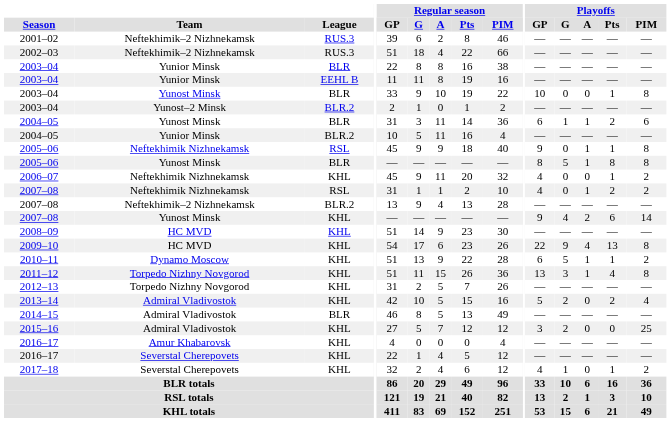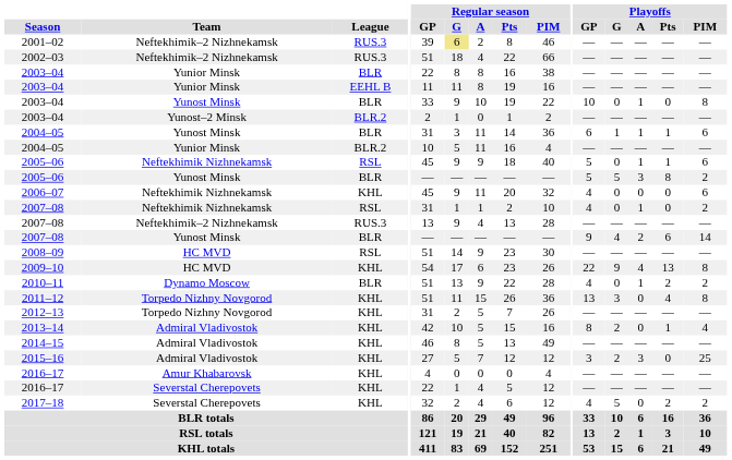2001–02 | Regular season / G: no background -> khaki background
2003–04 / Yunost Minsk | Playoffs / A: 0 -> 1
2003–04 / Yunost Minsk | Playoffs / Pts: 1 -> 0
2004–05 / Yunost Minsk | Playoffs / Pts: 2 -> 1
2005–06 / Neftekhimik Nizhnekamsk | Playoffs / GP: 9 -> 5
2005–06 / Neftekhimik Nizhnekamsk | Playoffs / PIM: 8 -> 6
2005–06 / Yunost Minsk | Playoffs / GP: 8 -> 5
2005–06 / Yunost Minsk | Playoffs / A: 1 -> 3
2005–06 / Yunost Minsk | Playoffs / PIM: 8 -> 2
2006–07 | Playoffs / Pts: 1 -> 0
2006–07 | Playoffs / PIM: 2 -> 6
2007–08 / Neftekhimik Nizhnekamsk | Playoffs / Pts: 2 -> 0
2007–08 / Neftekhimik–2 Nizhnekamsk | League: BLR.2 -> RUS.3
2007–08 / Yunost Minsk | League: KHL -> BLR
2008–09 | League: KHL -> RSL
2010–11 | League: KHL -> BLR
2010–11 | Playoffs / GP: 6 -> 4
2010–11 | Playoffs / G: 5 -> 0
2010–11 | Playoffs / Pts: 1 -> 2
2011–12 | Playoffs / A: 1 -> 0
2013–14 | Playoffs / GP: 5 -> 8
2013–14 | Playoffs / Pts: 2 -> 1
2014–15 | League: BLR -> KHL
2015–16 | Playoffs / A: 0 -> 3
2017–18 | Playoffs / G: 1 -> 5
2017–18 | Playoffs / Pts: 1 -> 2
